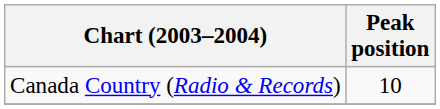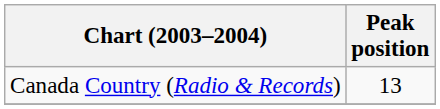Canada Country (Radio & Records) | Peak position: 10 -> 13
